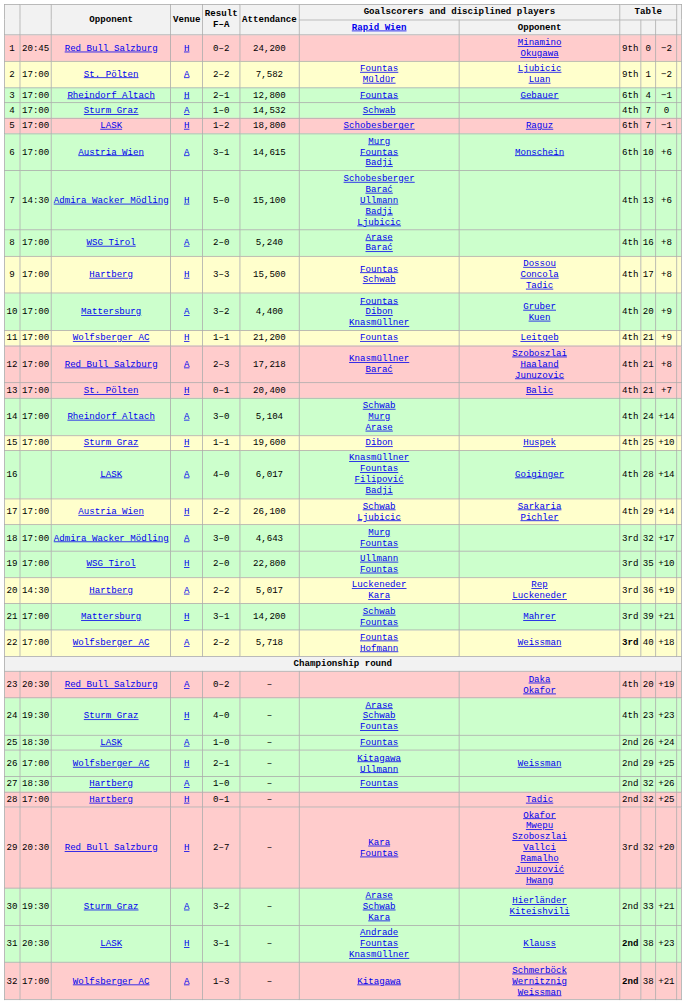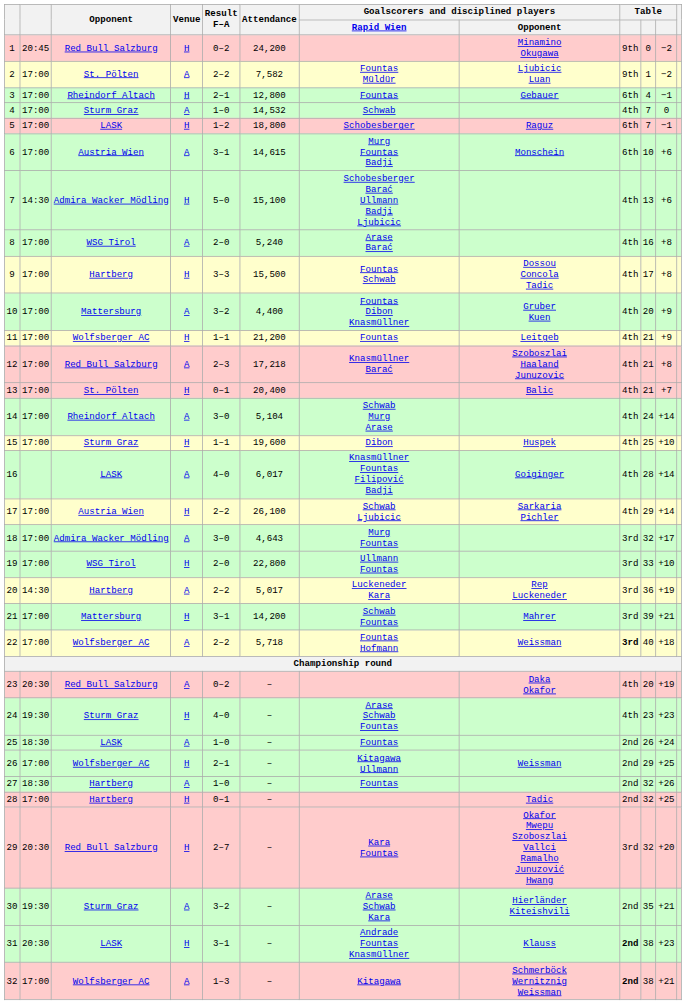19 | column 10: 35 -> 33
30 | column 10: 33 -> 35
